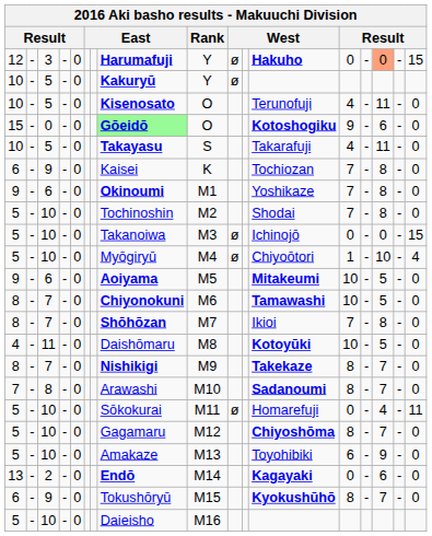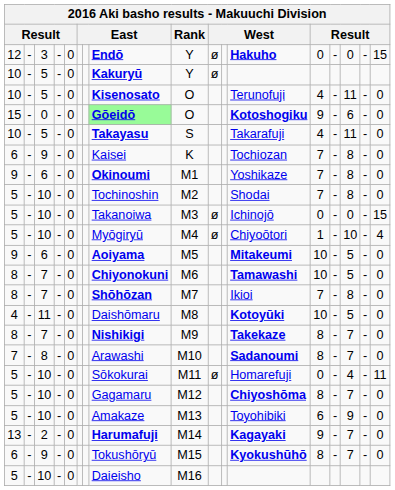12 | column 8: Harumafuji -> Endō
12 | column 15: lightsalmon background -> no background
13 | column 8: Endō -> Harumafuji
13 | column 13: 0 -> 9
13 | column 15: 6 -> 7
